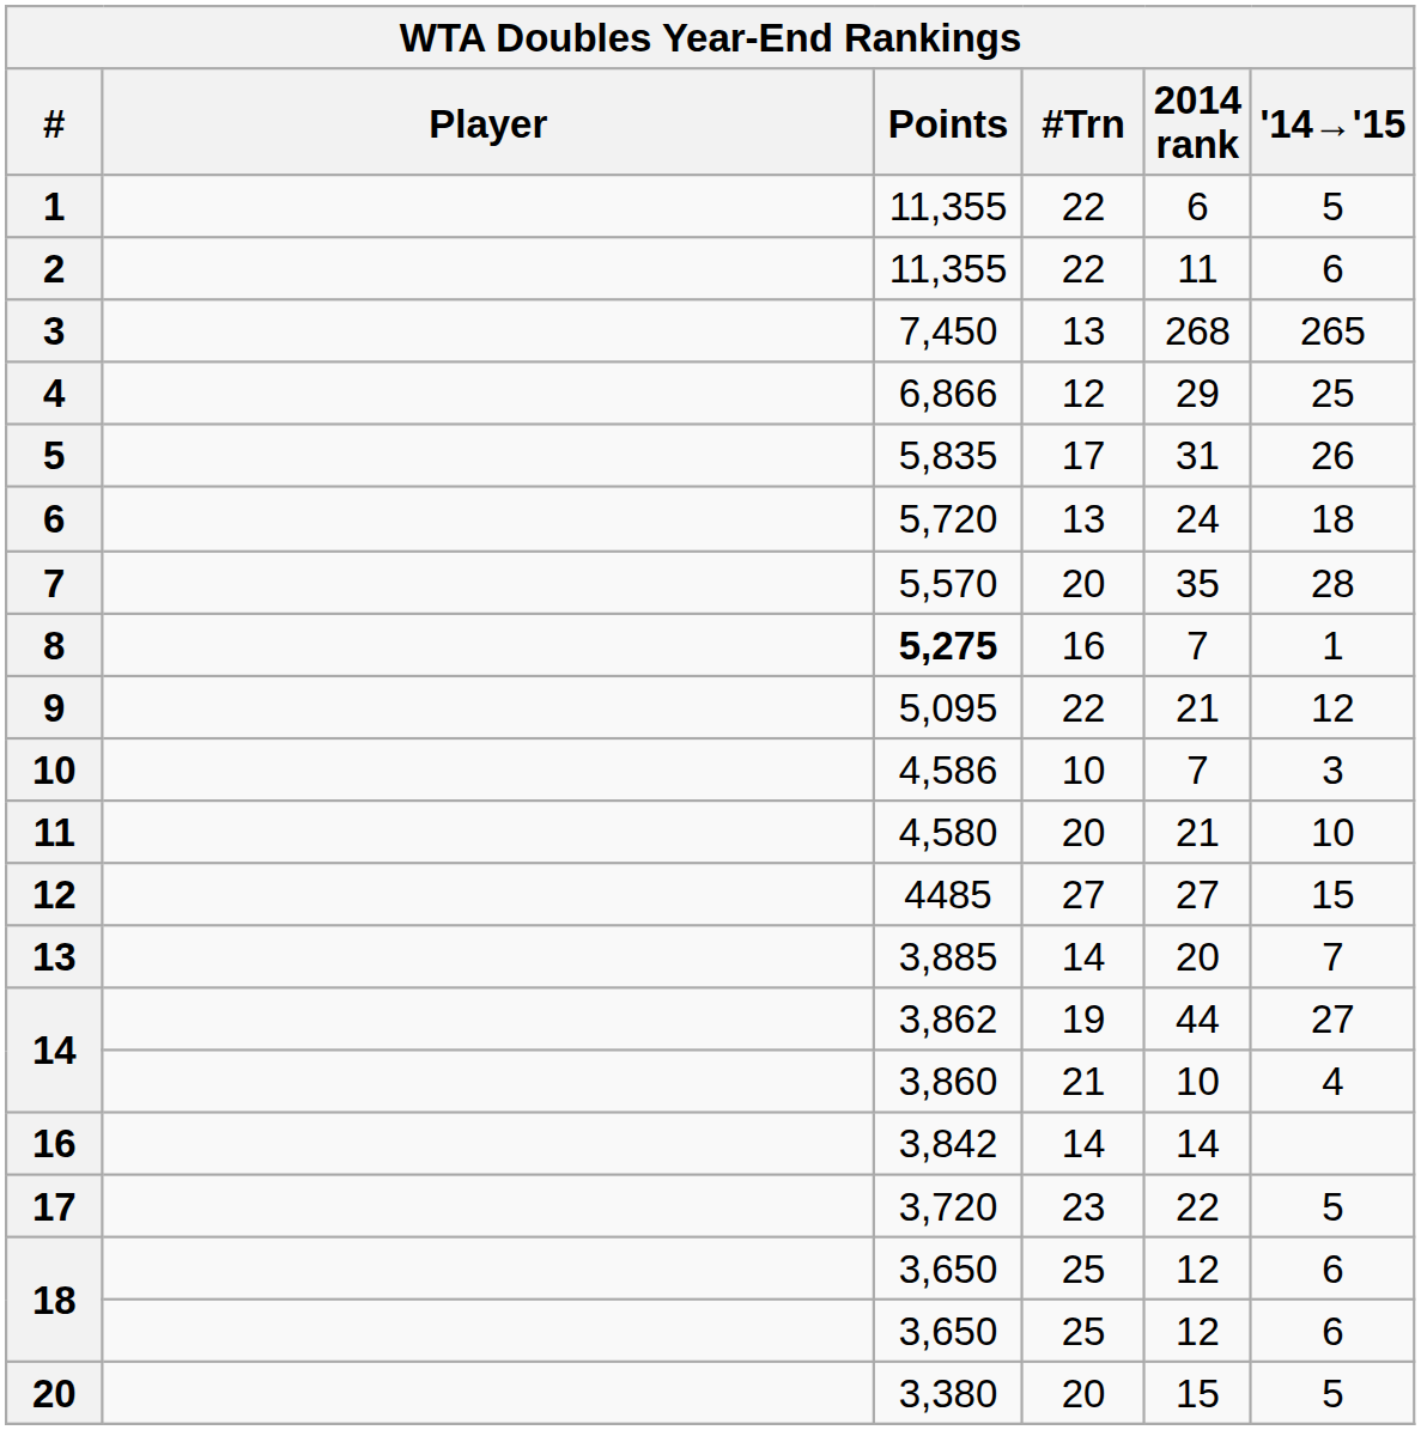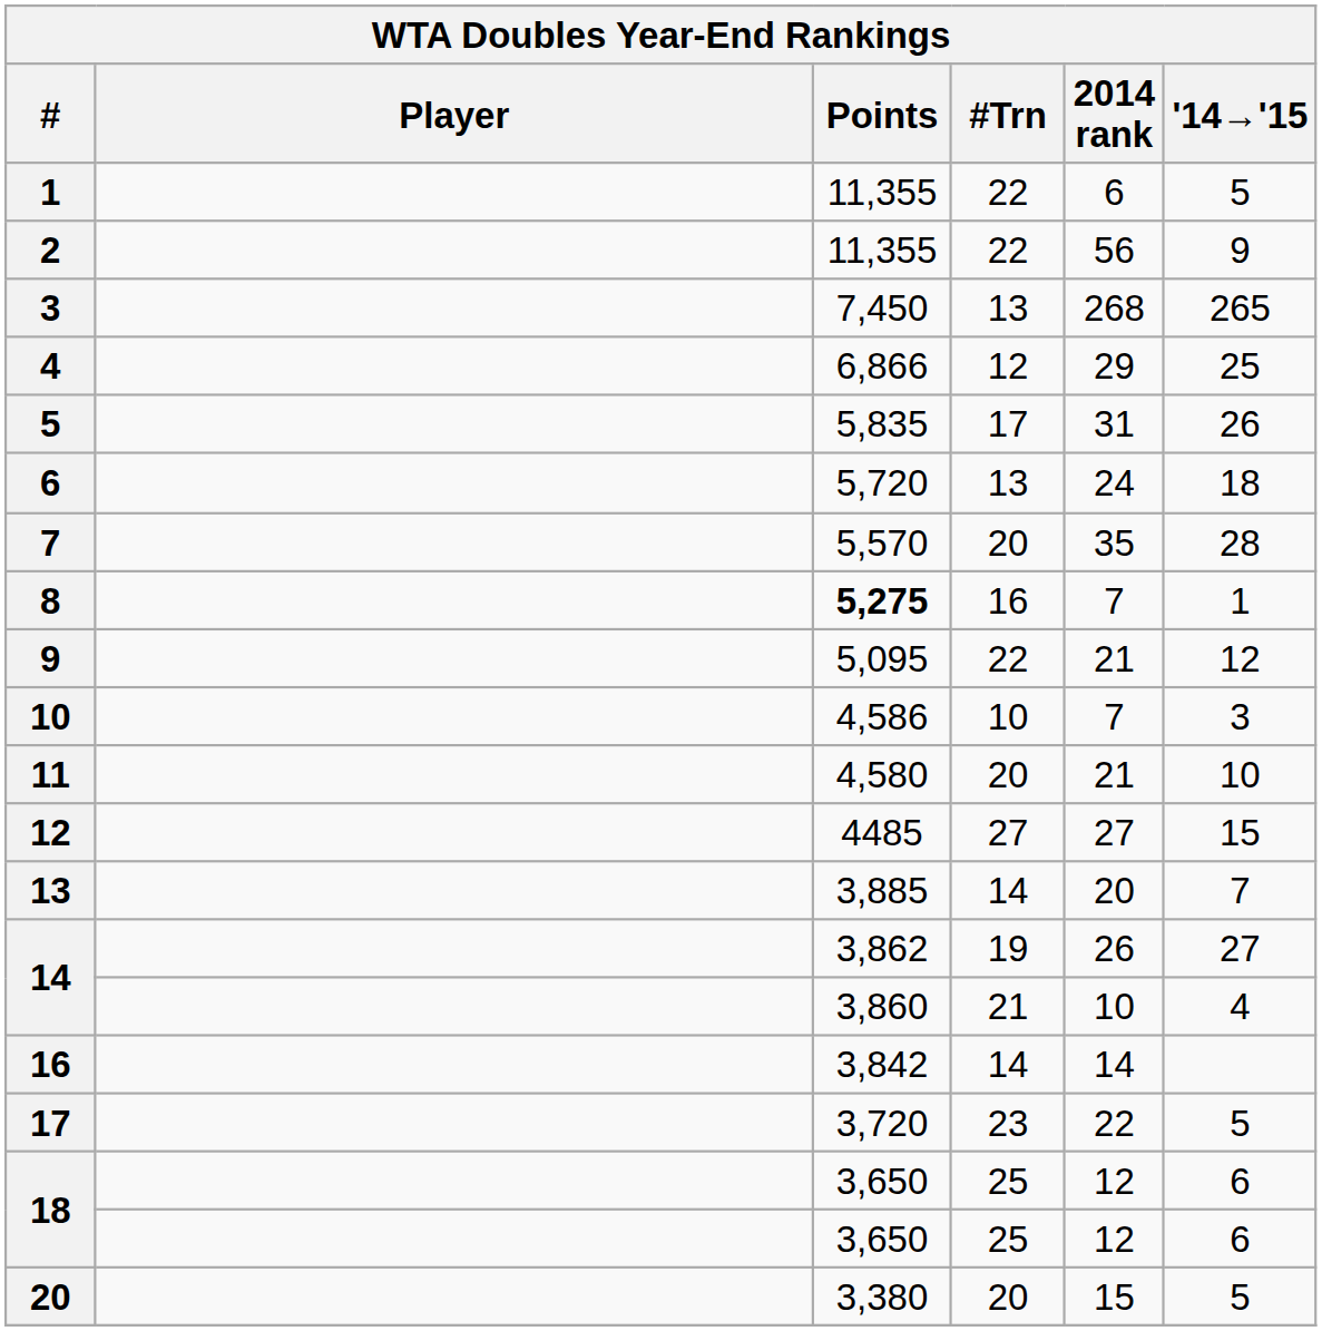2 | 2014 rank: 11 -> 56
2 | '14→'15: 6 -> 9
14 / 19 | 2014 rank: 44 -> 26
